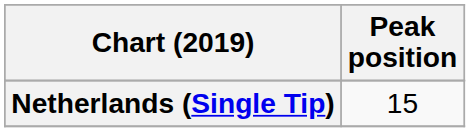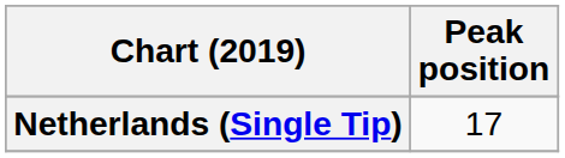Netherlands (Single Tip) | Peak position: 15 -> 17
